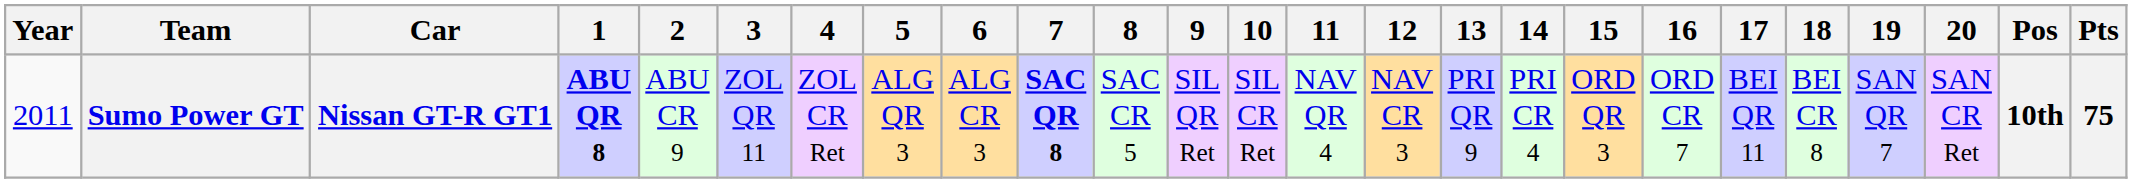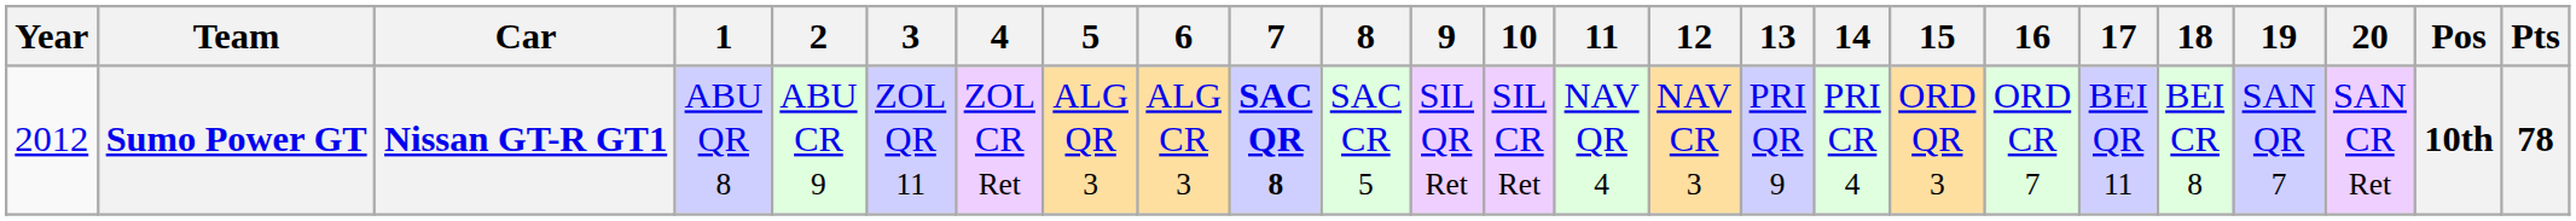Sumo Power GT | Year: 2011 -> 2012
Sumo Power GT | 1: bold -> normal
Sumo Power GT | Pts: 75 -> 78
